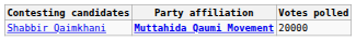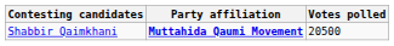Shabbir Qaimkhani | Votes polled: 20000 -> 20500
